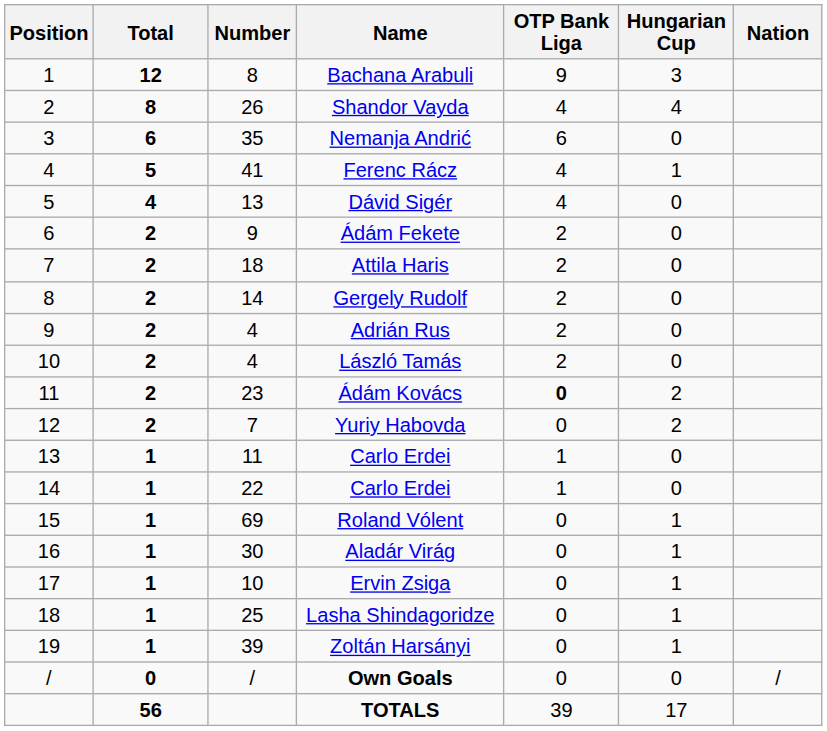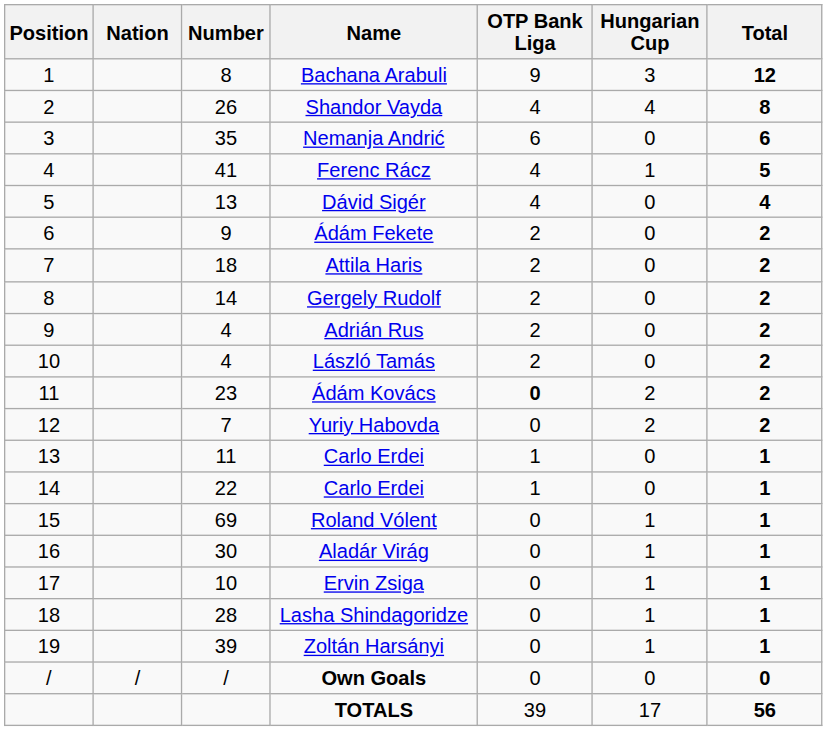columns swapped: Nation <-> Total
Lasha Shindagoridze | Number: 25 -> 28
